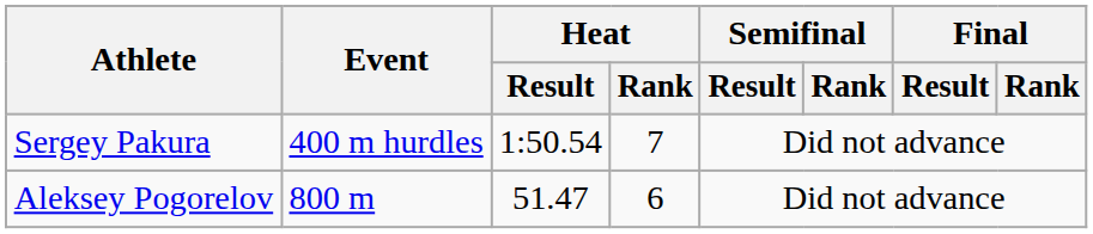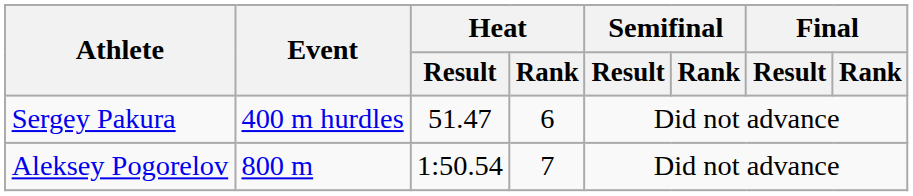Sergey Pakura | Heat / Result: 1:50.54 -> 51.47
Sergey Pakura | Heat / Rank: 7 -> 6
Aleksey Pogorelov | Heat / Result: 51.47 -> 1:50.54
Aleksey Pogorelov | Heat / Rank: 6 -> 7
